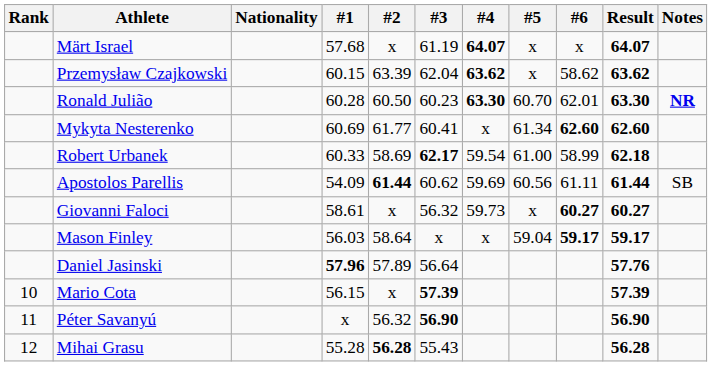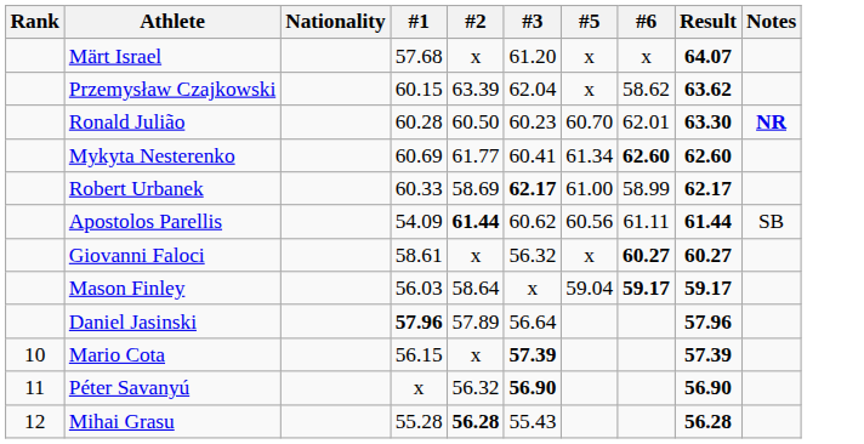- column: #4 | 64.07 | 63.62 | 63.30 | x | 59.54 | 59.69 | 59.73 | x
Märt Israel | #3: 61.19 -> 61.20
Robert Urbanek | Result: 62.18 -> 62.17
Daniel Jasinski | Result: 57.76 -> 57.96
